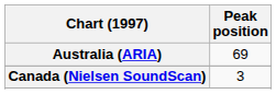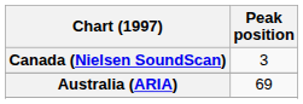rows swapped: Australia (ARIA) <-> Canada (Nielsen SoundScan)
